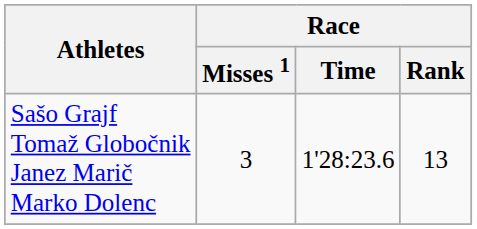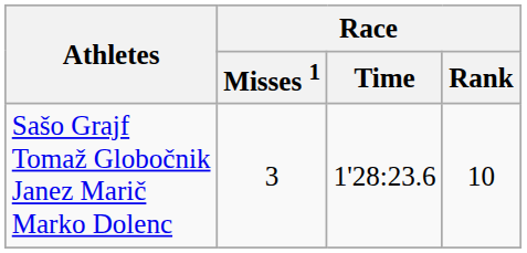Sašo Grajf Tomaž Globočnik Janez Marič Marko Dolenc | Race / Rank: 13 -> 10
